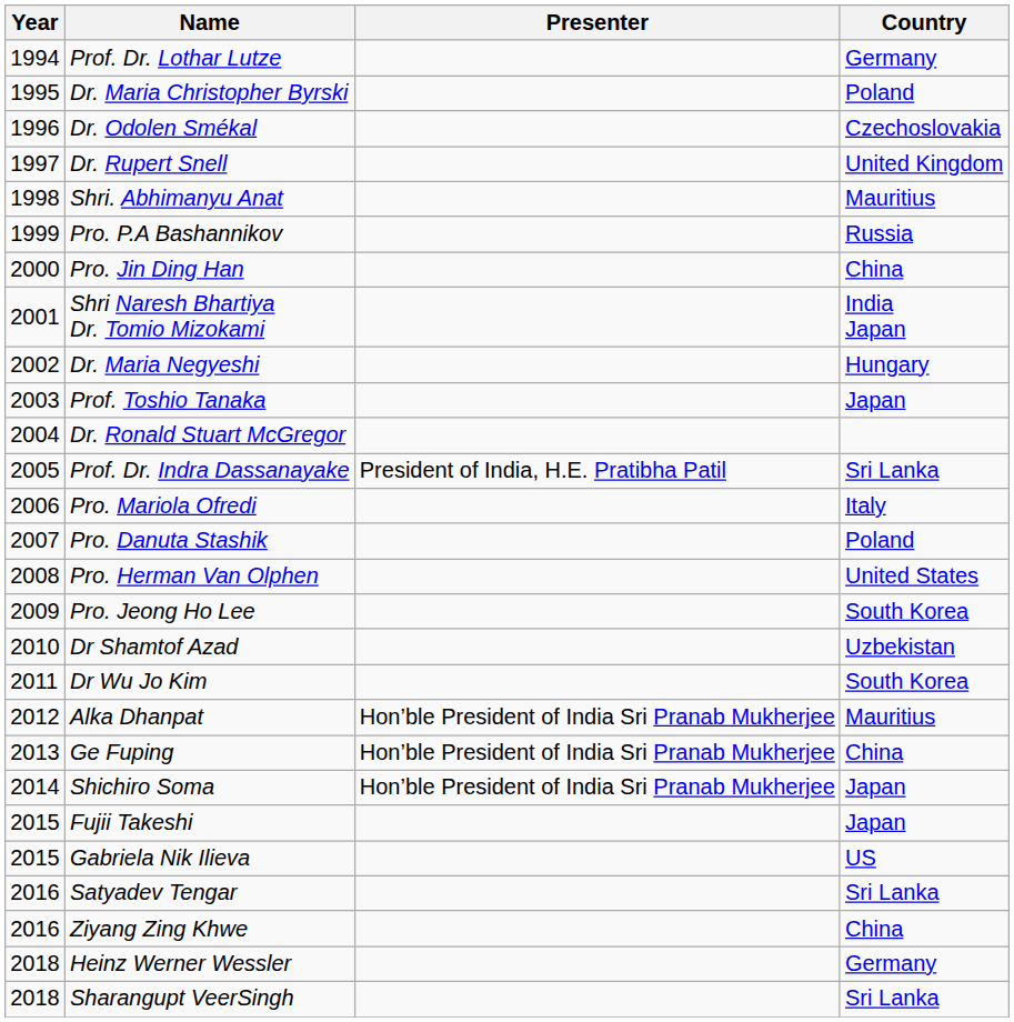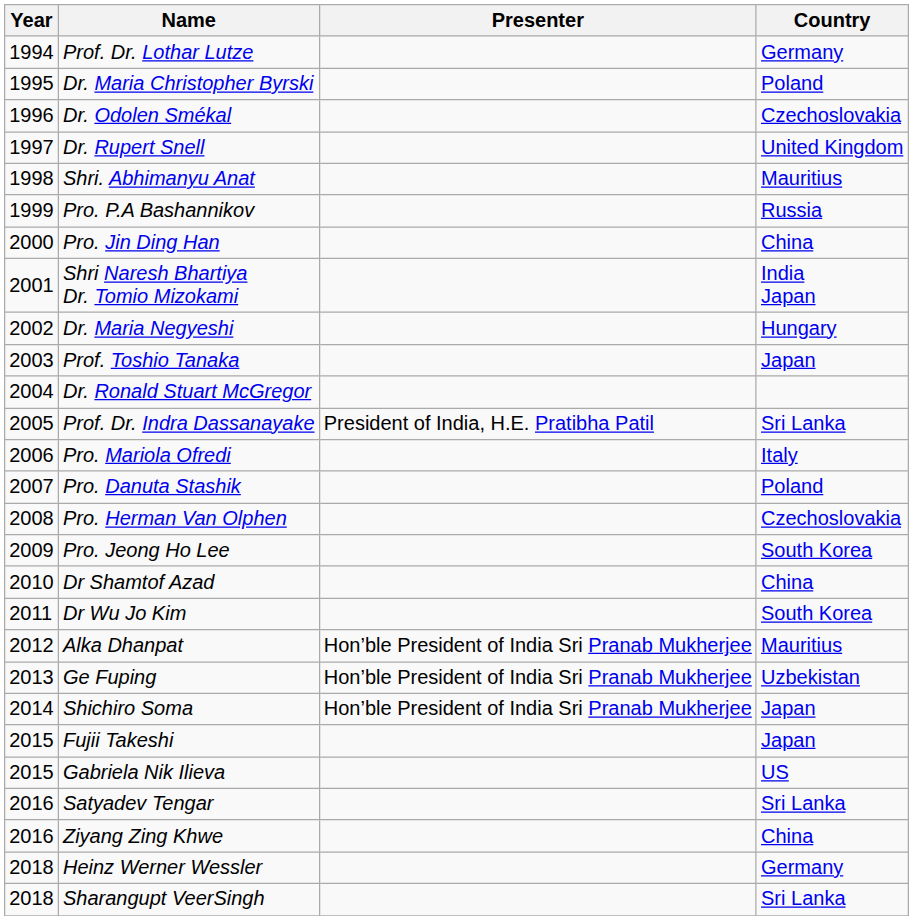Pro. Herman Van Olphen | Country: United States -> Czechoslovakia
Dr Shamtof Azad | Country: Uzbekistan -> China
Ge Fuping | Country: China -> Uzbekistan
